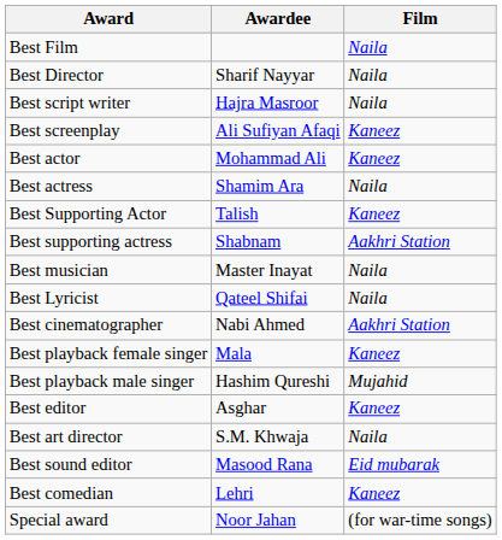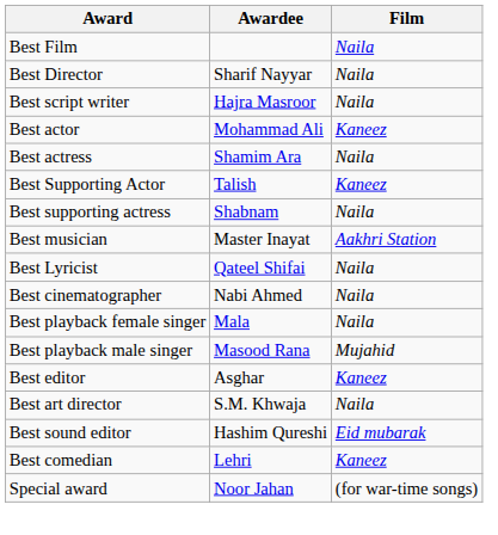- row: Best screenplay | Ali Sufiyan Afaqi | Kaneez
Best supporting actress | Film: Aakhri Station -> Naila
Best musician | Film: Naila -> Aakhri Station
Best cinematographer | Film: Aakhri Station -> Naila
Best playback female singer | Film: Kaneez -> Naila
Best playback male singer | Awardee: Hashim Qureshi -> Masood Rana
Best sound editor | Awardee: Masood Rana -> Hashim Qureshi
